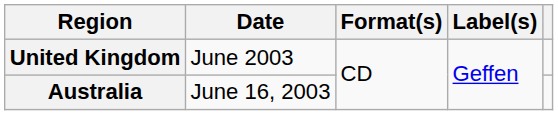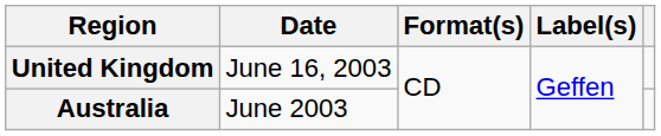United Kingdom | Date: June 2003 -> June 16, 2003
Australia | Date: June 16, 2003 -> June 2003
